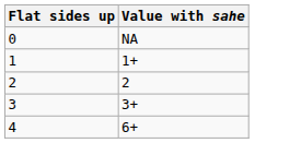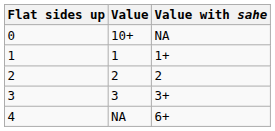+ column: Value | 10+ | 1 | 2 | 3 | NA
